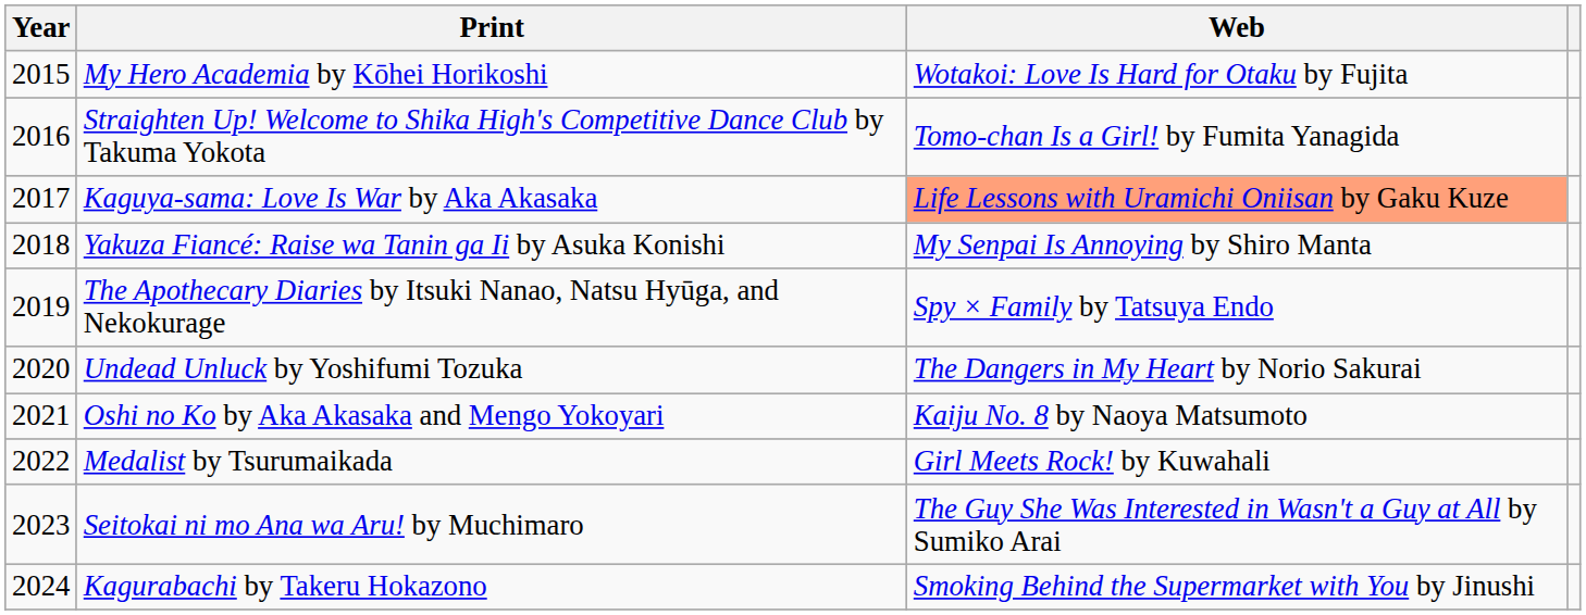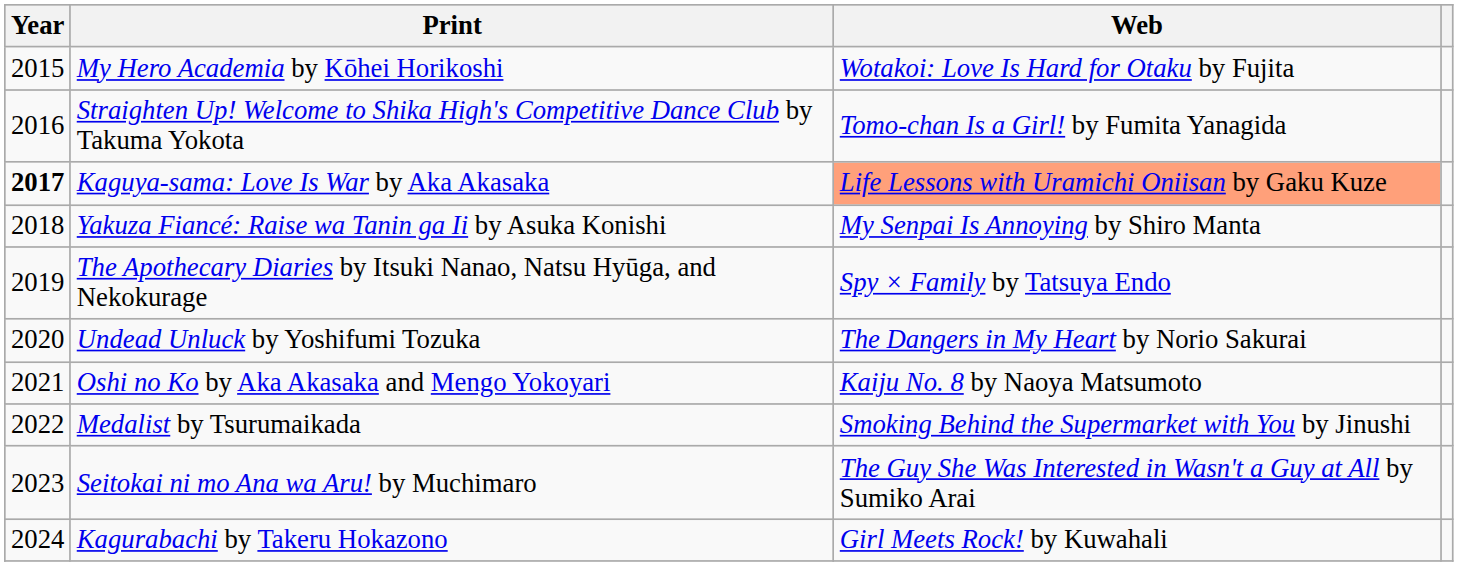Kaguya-sama: Love Is War by Aka Akasaka | Year: normal -> bold
Medalist by Tsurumaikada | Web: Girl Meets Rock! by Kuwahali -> Smoking Behind the Supermarket with You by Jinushi
Kagurabachi by Takeru Hokazono | Web: Smoking Behind the Supermarket with You by Jinushi -> Girl Meets Rock! by Kuwahali
